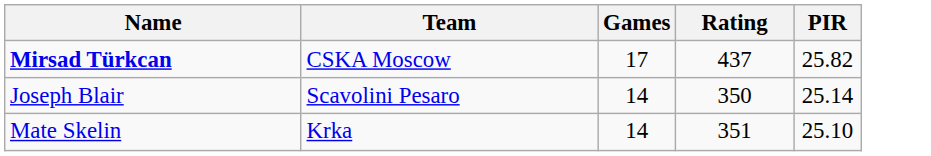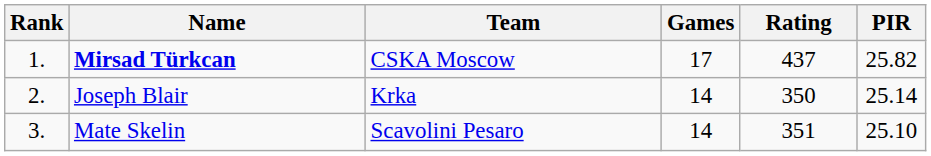+ column: Rank | 1. | 2. | 3.
Joseph Blair | Team: Scavolini Pesaro -> Krka
Mate Skelin | Team: Krka -> Scavolini Pesaro
